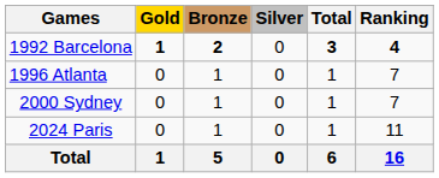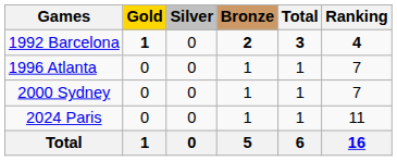columns swapped: Silver <-> Bronze
